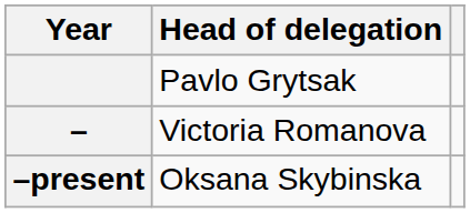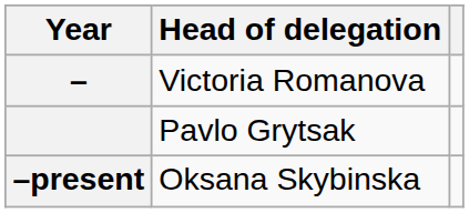rows swapped: Pavlo Grytsak <-> Victoria Romanova
